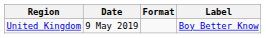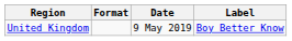columns swapped: Date <-> Format
